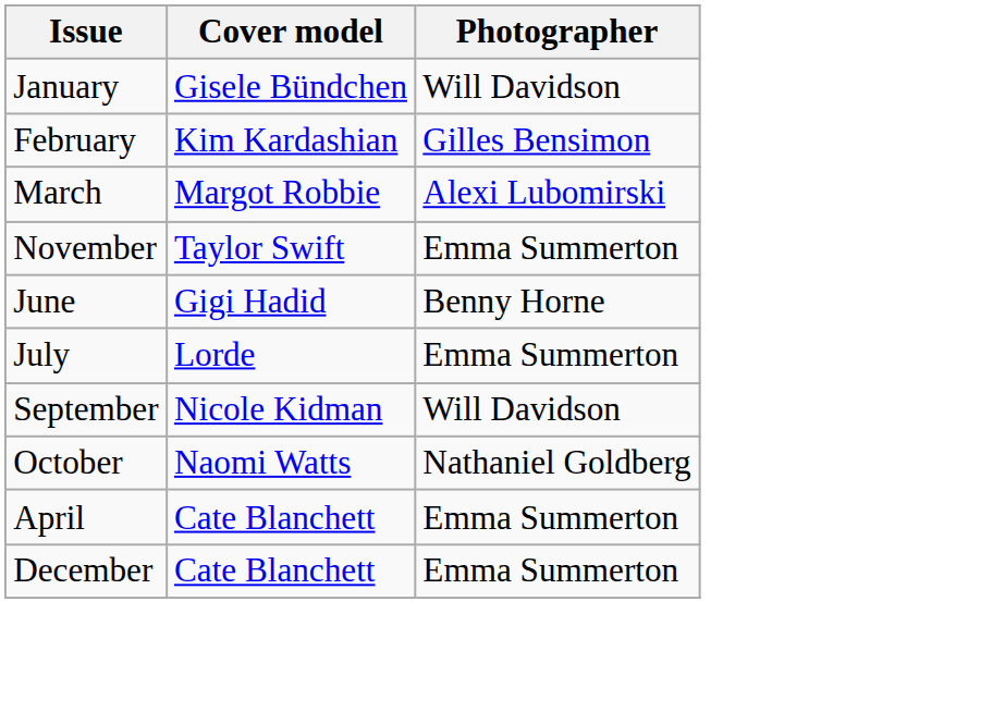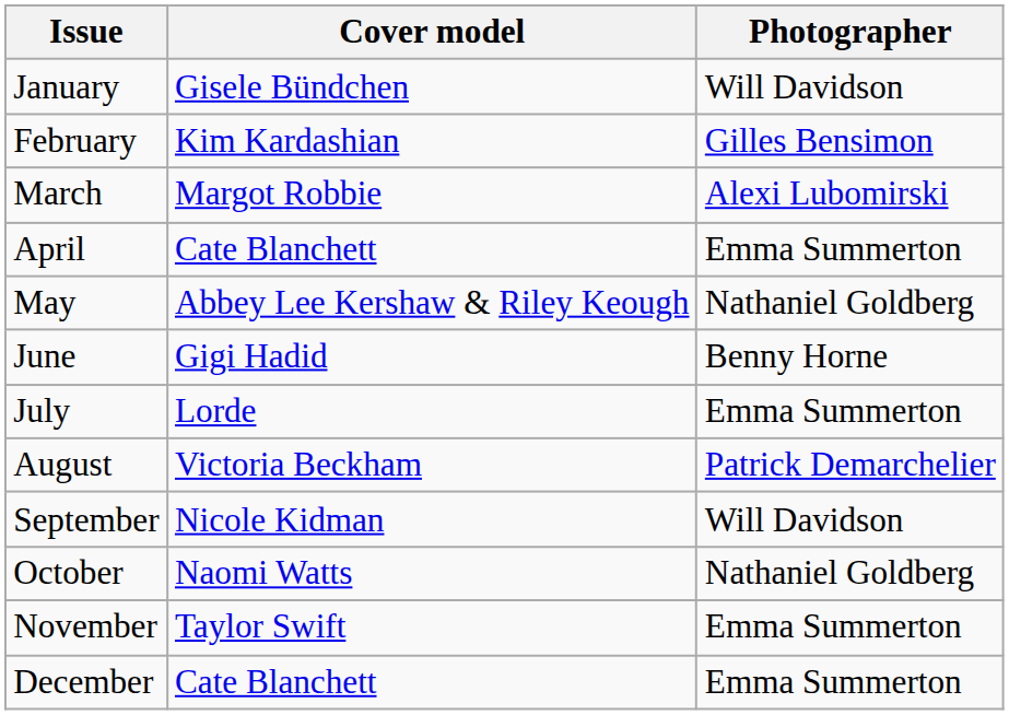rows swapped: April <-> November
+ row: May | Abbey Lee Kershaw & Riley Keough | Nathaniel Goldberg
+ row: August | Victoria Beckham | Patrick Demarchelier
